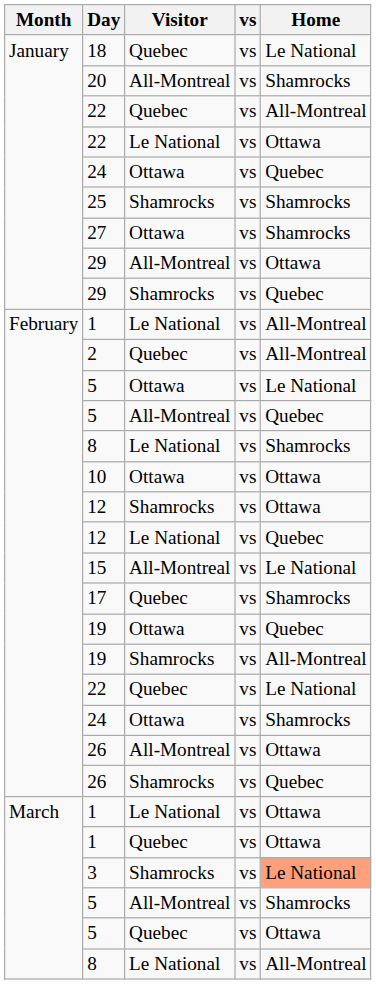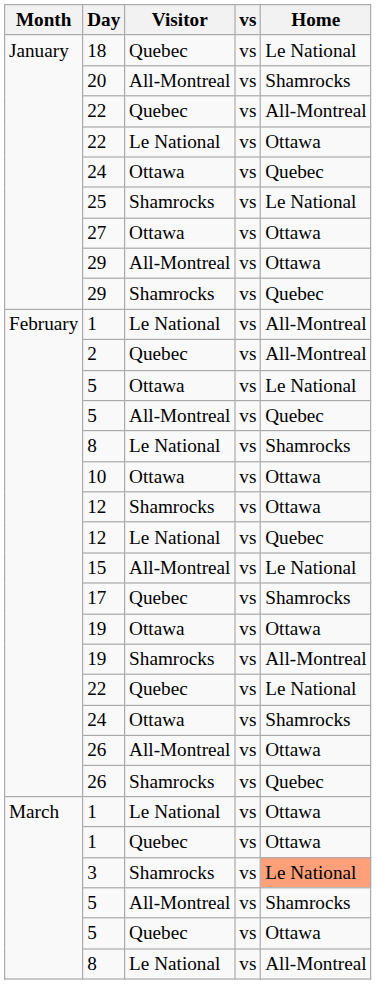25 | Home: Shamrocks -> Le National
27 | Home: Shamrocks -> Ottawa
19 / Ottawa | Home: Quebec -> Ottawa
